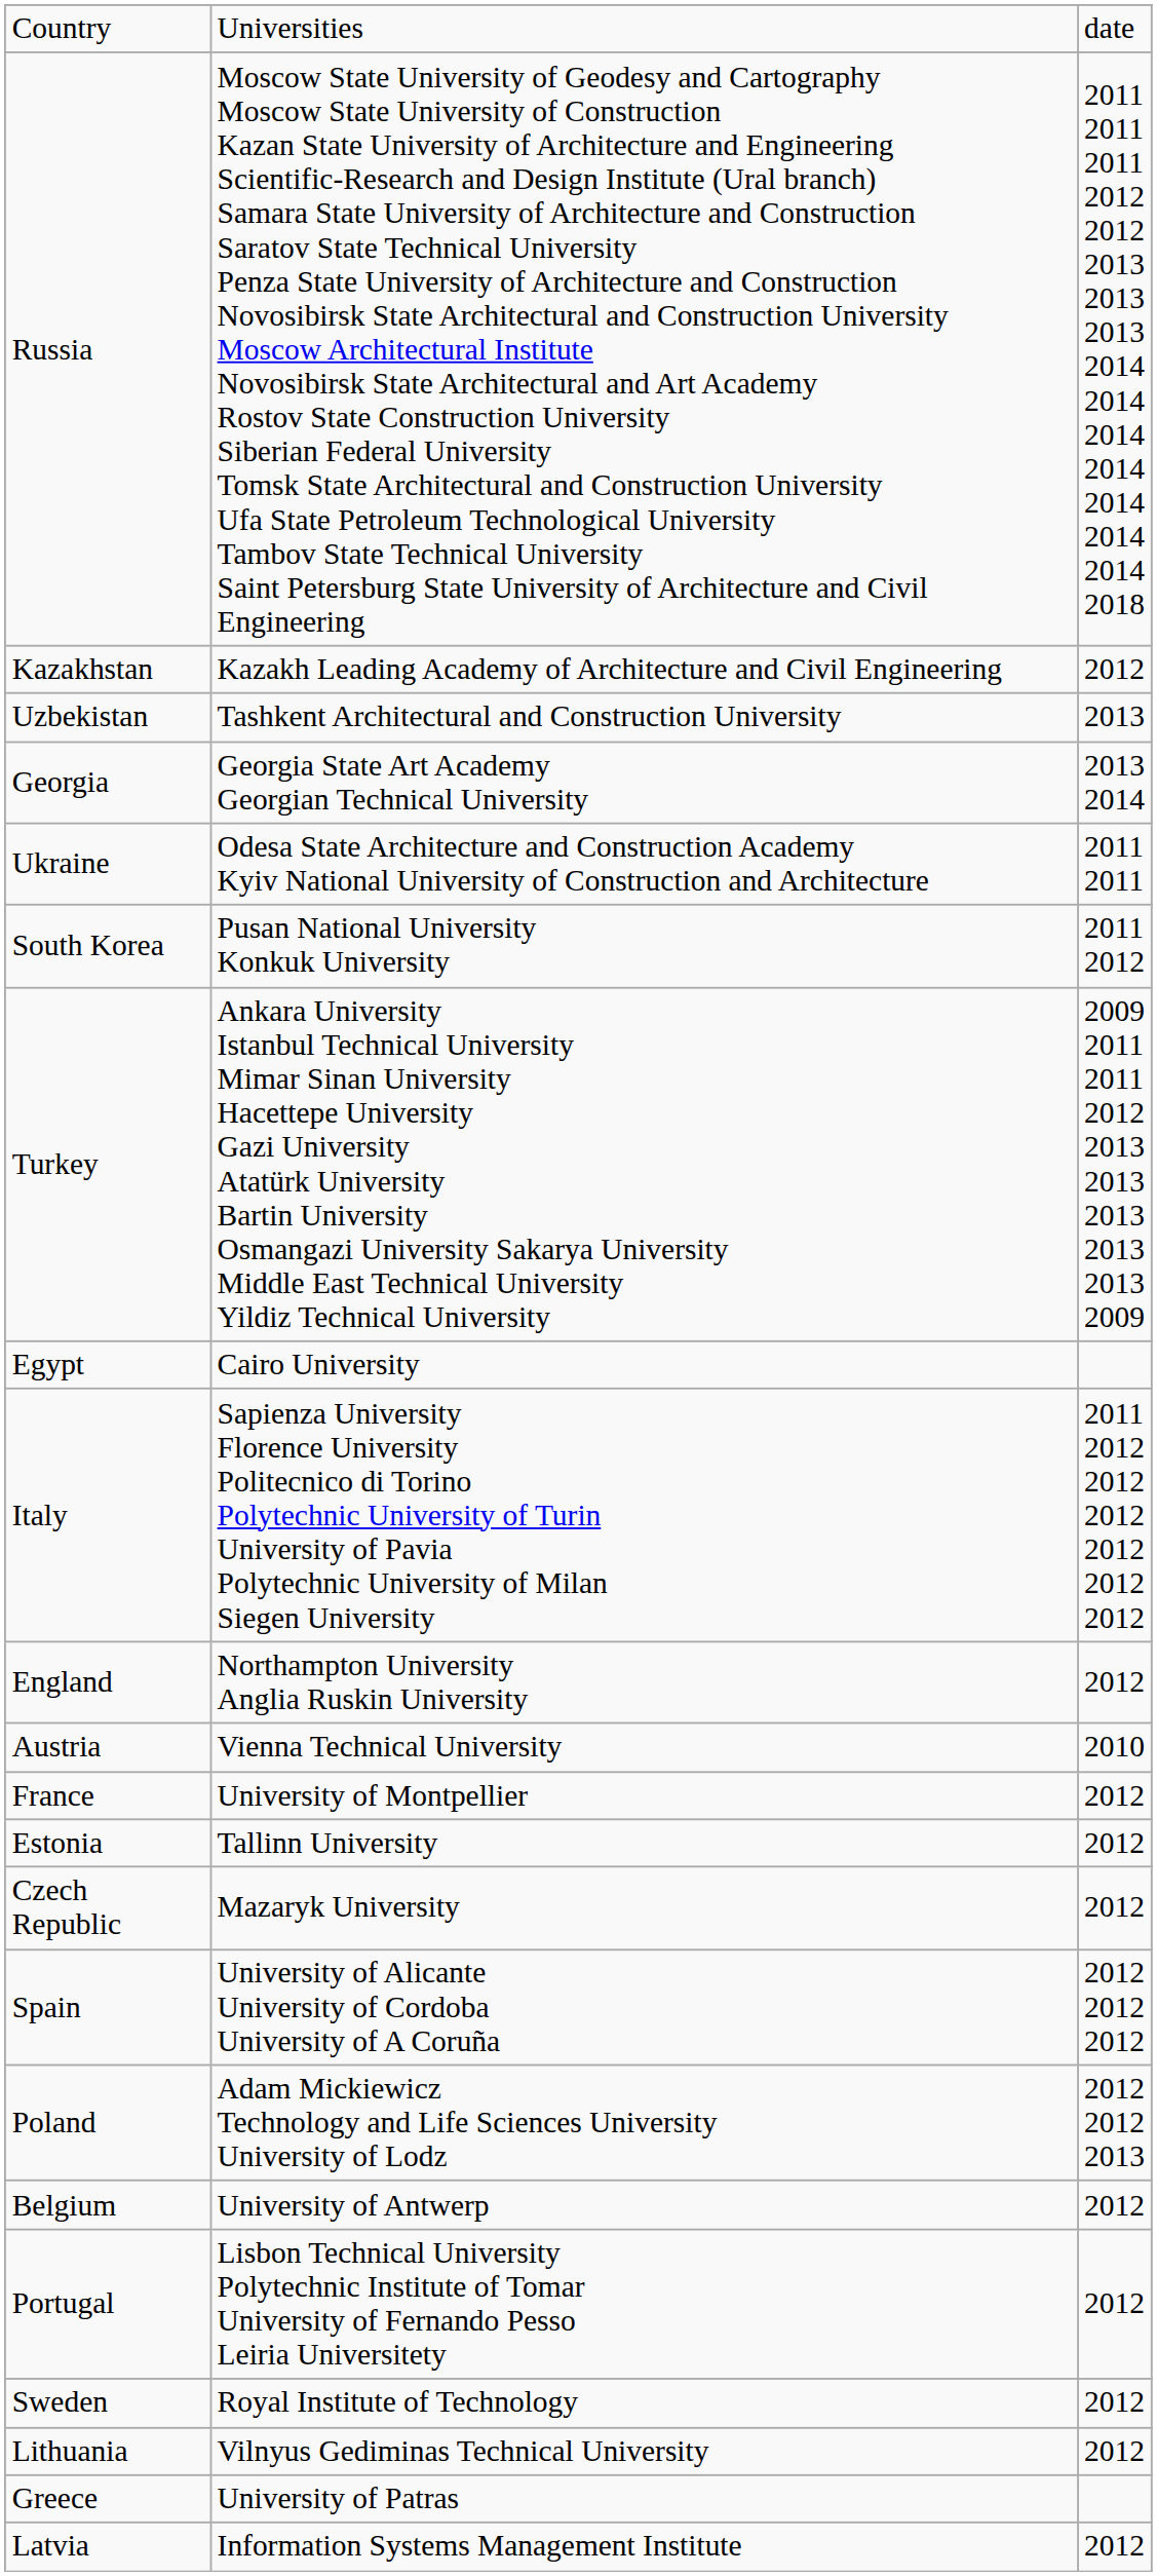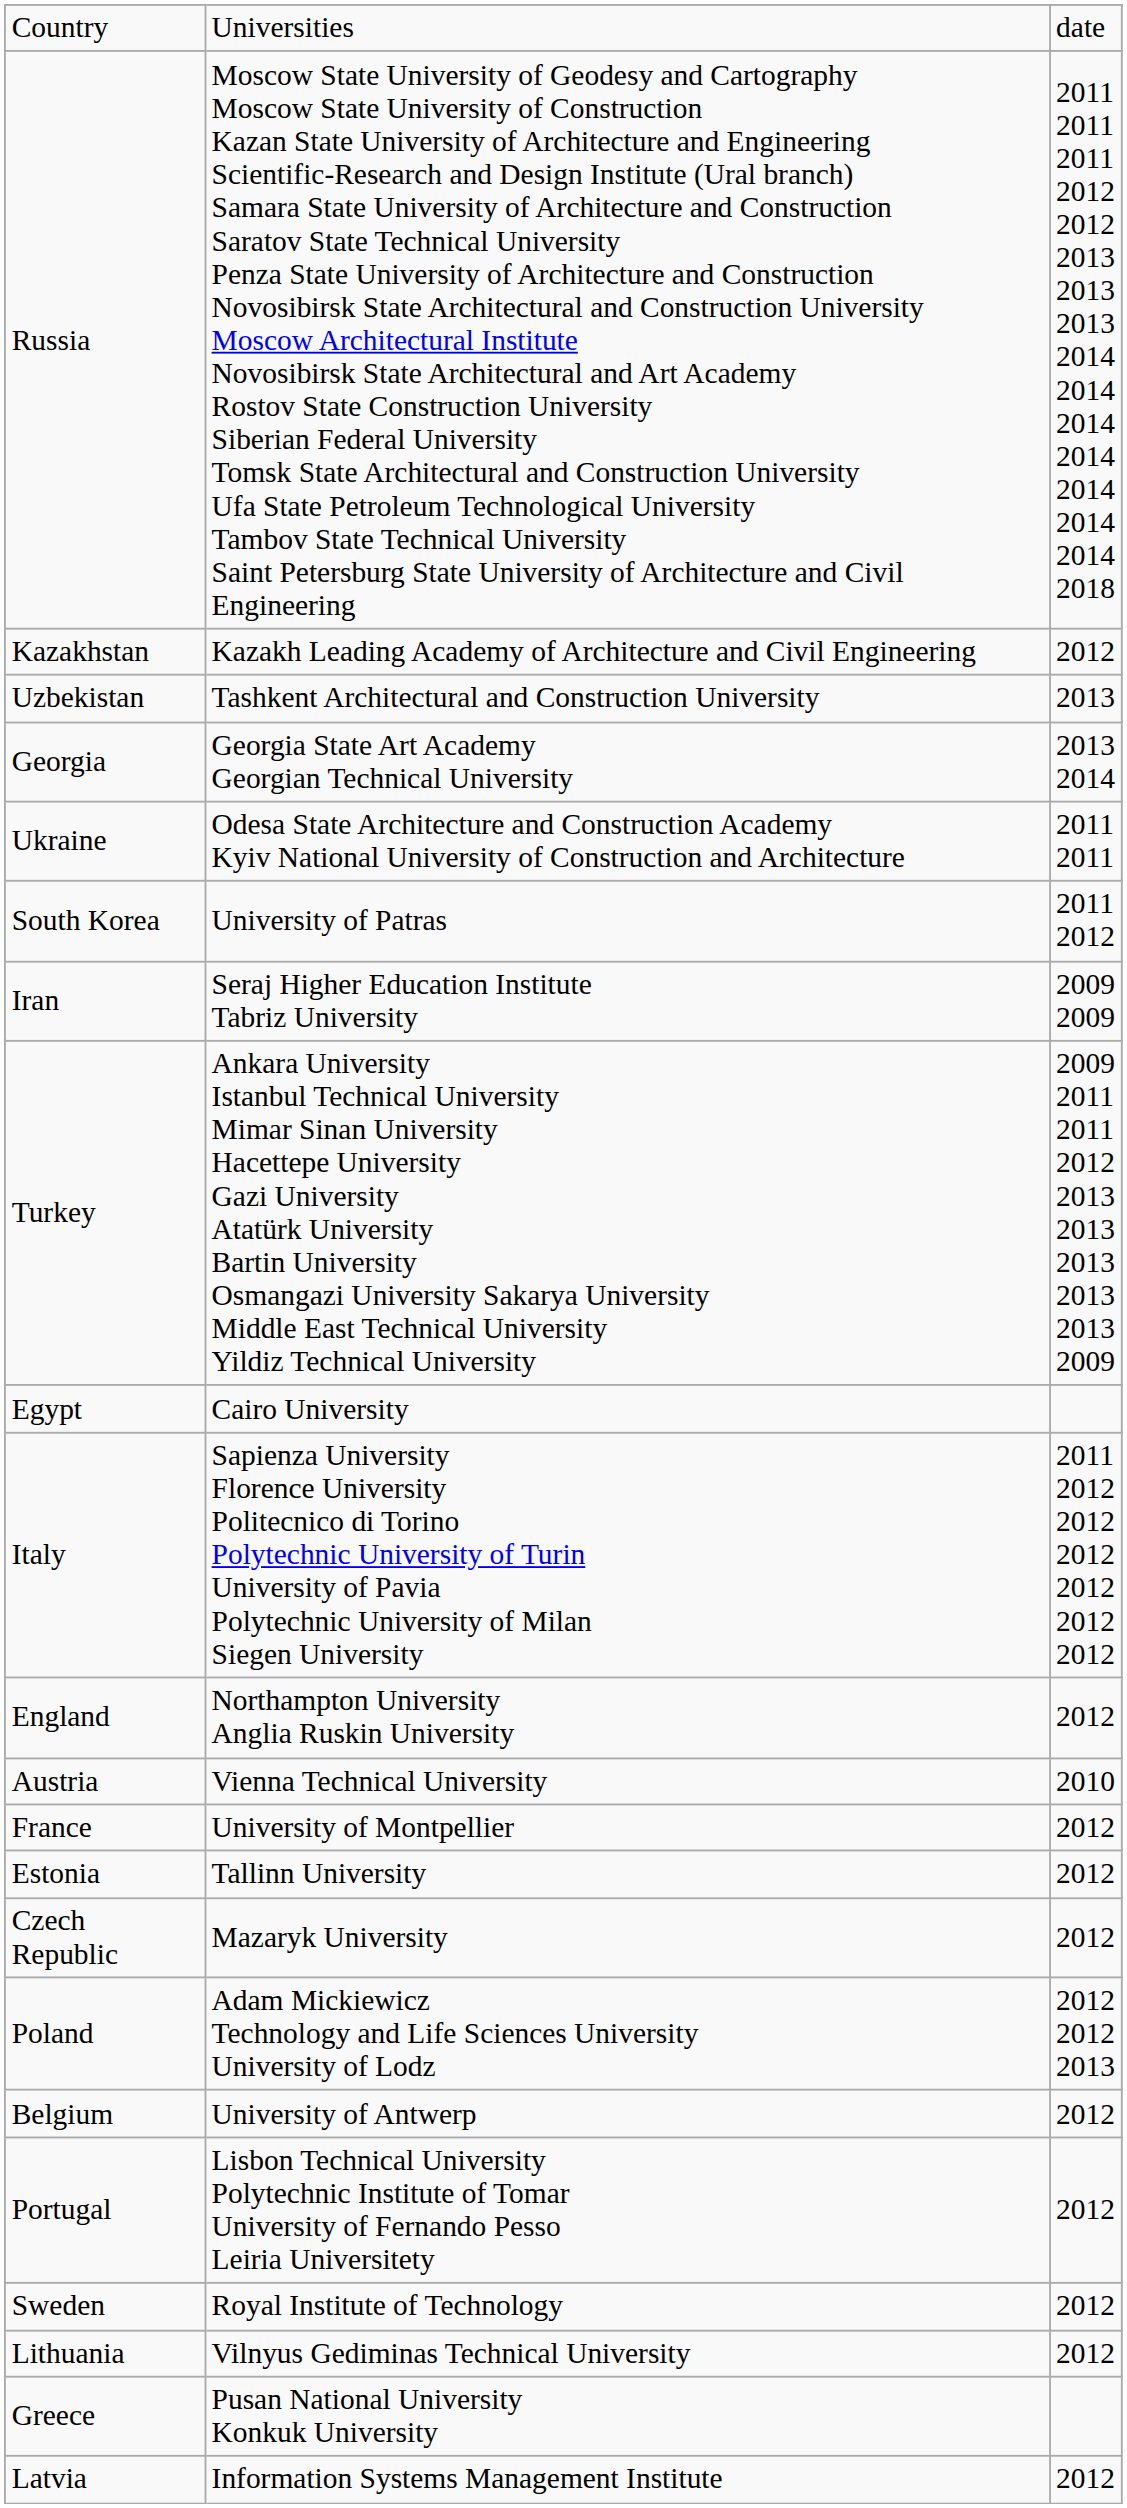South Korea | column 2: Pusan National University Konkuk University -> University of Patras
+ row: Iran | Seraj Higher Education Institute Tabriz University | 2009 2009
- row: Spain | University of Alicante University of Cordoba University of A Coruña | 2012 2012 2012
Greece | column 2: University of Patras -> Pusan National University Konkuk University
